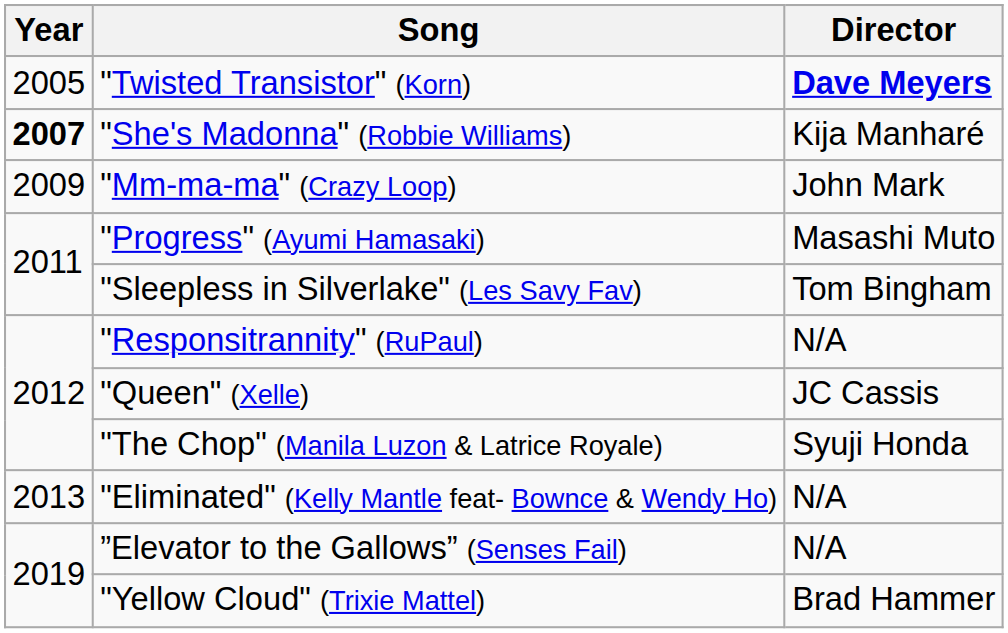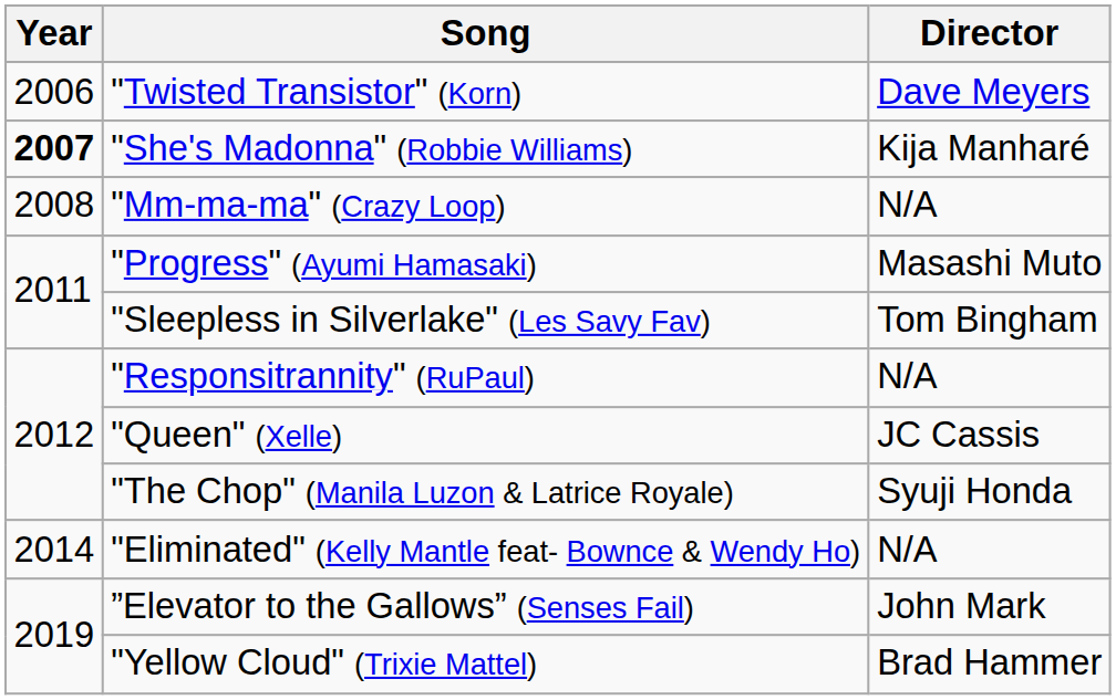"Twisted Transistor" (Korn) | Year: 2005 -> 2006
"Twisted Transistor" (Korn) | Director: bold -> normal
"Mm-ma-ma" (Crazy Loop) | Year: 2009 -> 2008
"Mm-ma-ma" (Crazy Loop) | Director: John Mark -> N/A
"Eliminated" (Kelly Mantle feat- Bownce & Wendy Ho) | Year: 2013 -> 2014
”Elevator to the Gallows” (Senses Fail) | Director: N/A -> John Mark
